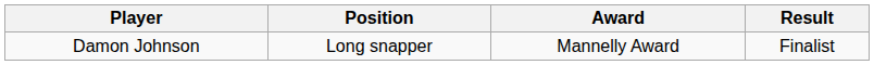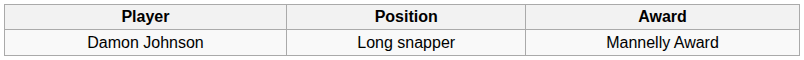- column: Result | Finalist
